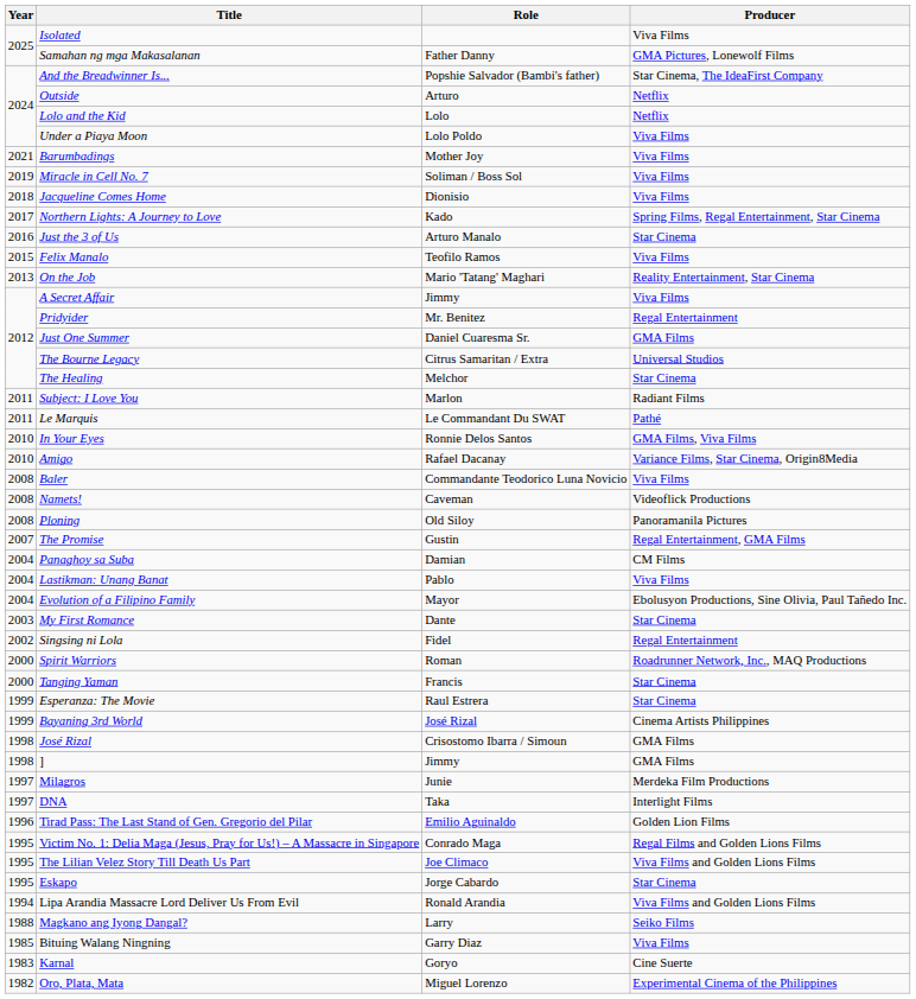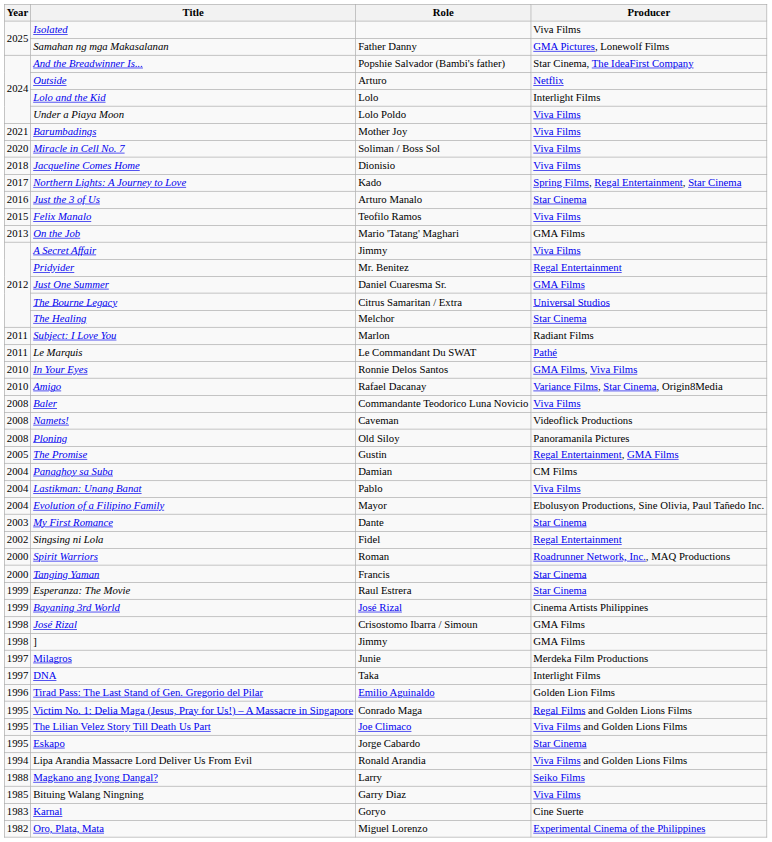Lolo and the Kid | Producer: Netflix -> Interlight Films
Miracle in Cell No. 7 | Year: 2019 -> 2020
On the Job | Producer: Reality Entertainment, Star Cinema -> GMA Films
The Promise | Year: 2007 -> 2005
